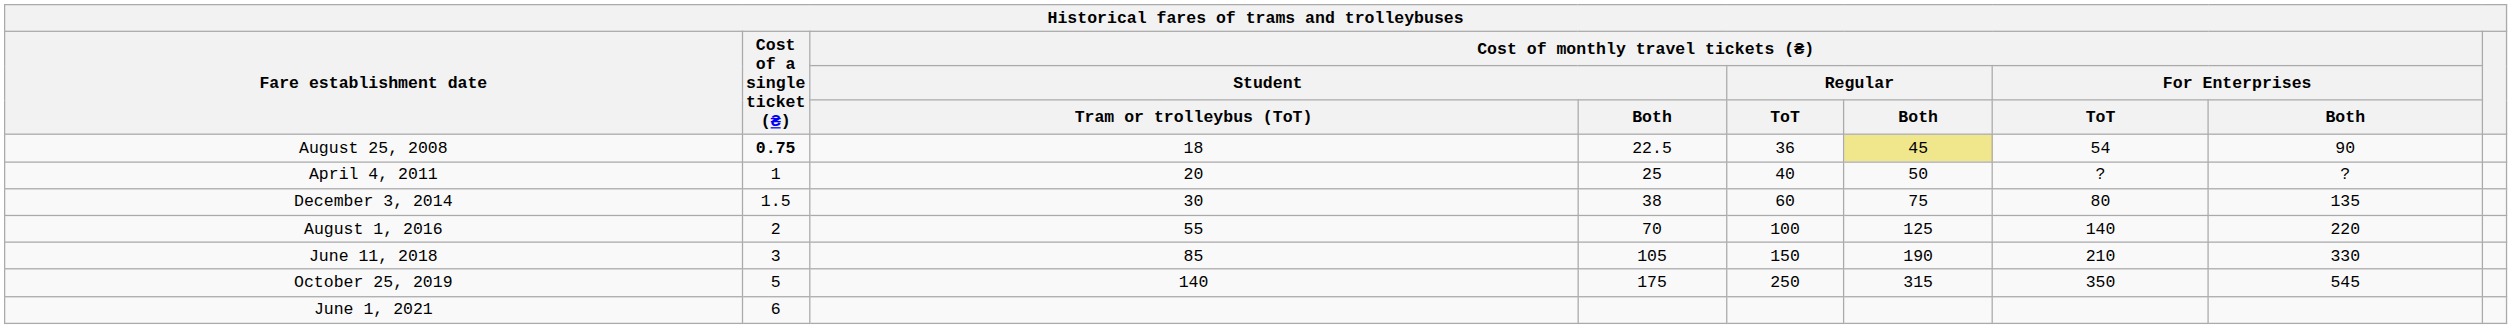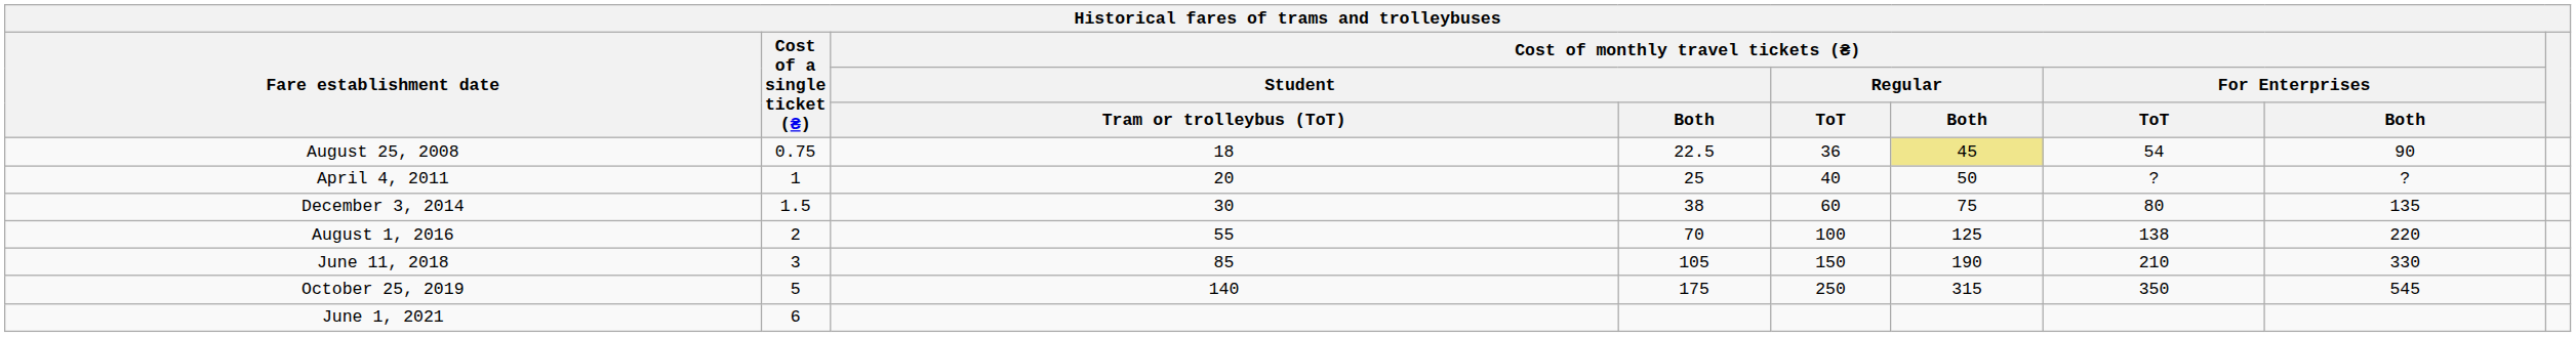August 25, 2008 | Cost of a single ticket (₴): bold -> normal
August 1, 2016 | Cost of monthly travel tickets (₴) / For Enterprises / ToT: 140 -> 138
